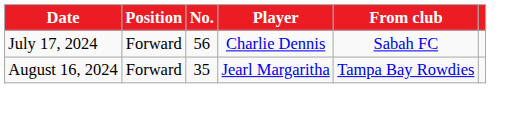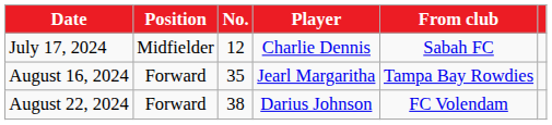July 17, 2024 | Position: Forward -> Midfielder
July 17, 2024 | No.: 56 -> 12
+ row: August 22, 2024 | Forward | 38 | Darius Johnson | FC Volendam
